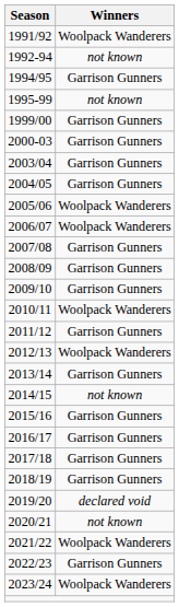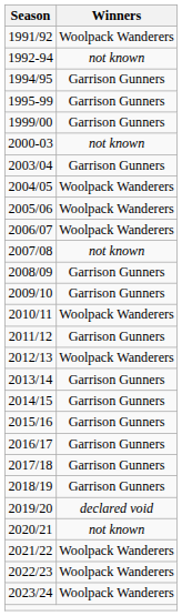1995-99 | Winners: not known -> Garrison Gunners
2000-03 | Winners: Garrison Gunners -> not known
2004/05 | Winners: Garrison Gunners -> Woolpack Wanderers
2007/08 | Winners: Garrison Gunners -> not known
2014/15 | Winners: not known -> Garrison Gunners
2022/23 | Winners: Garrison Gunners -> Woolpack Wanderers
